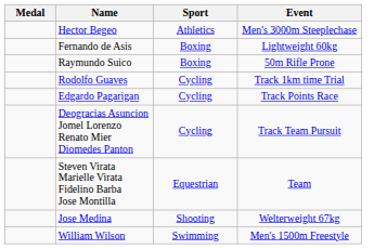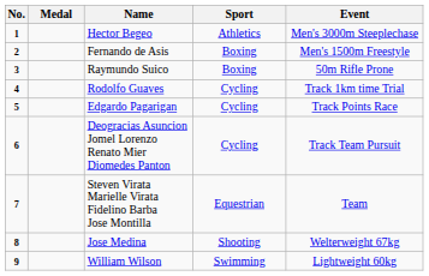+ column: No. | 1 | 2 | 3 | 4 | 5 | 6 | 7 | 8 | 9
Fernando de Asis | Event: Lightweight 60kg -> Men's 1500m Freestyle
William Wilson | Event: Men's 1500m Freestyle -> Lightweight 60kg
